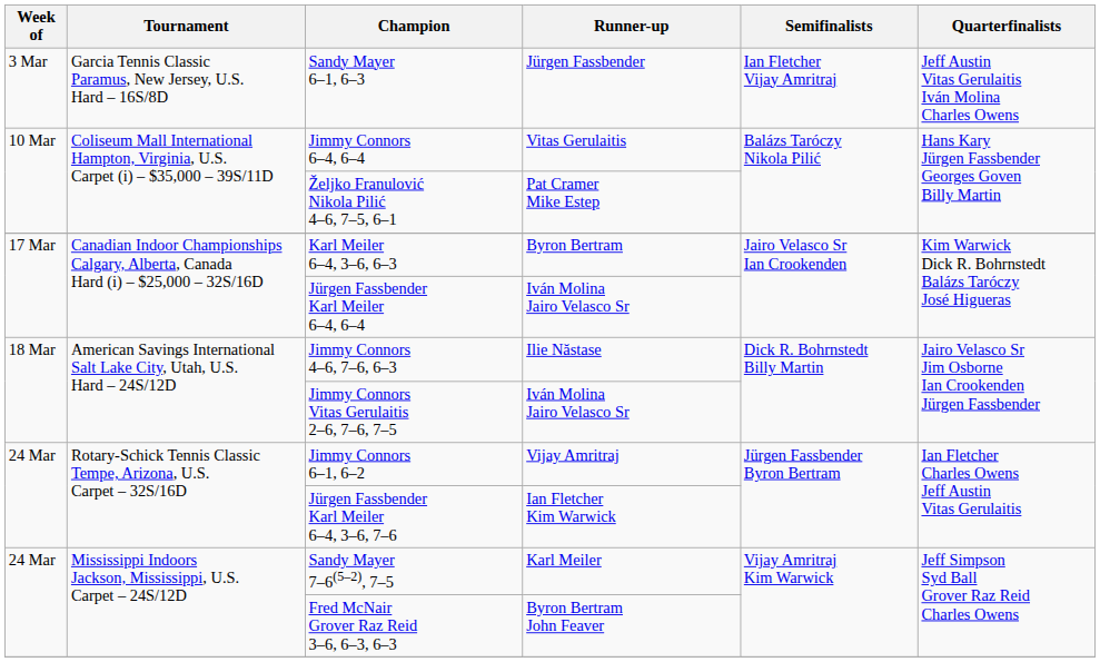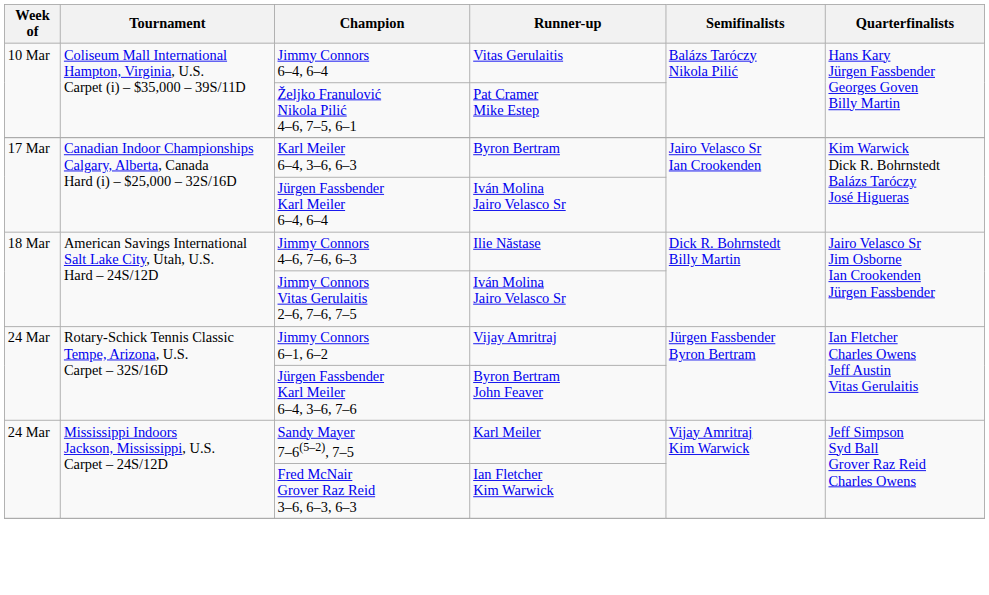- row: 3 Mar | Garcia Tennis Classic Paramus, New Jersey, U.S. Hard – 16S/8D | Sandy Mayer 6–1, 6–3 | Jürgen Fassbender | Ian Fletcher Vijay Amritraj | Jeff Austin Vitas Gerulaitis Iván Molina Charles Owens
Jürgen Fassbender Karl Meiler 6–4, 3–6, 7–6 | Runner-up: Ian Fletcher Kim Warwick -> Byron Bertram John Feaver
Fred McNair Grover Raz Reid 3–6, 6–3, 6–3 | Runner-up: Byron Bertram John Feaver -> Ian Fletcher Kim Warwick
